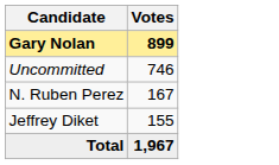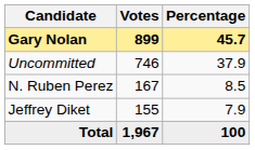+ column: Percentage | 45.7 | 37.9 | 8.5 | 7.9 | 100
